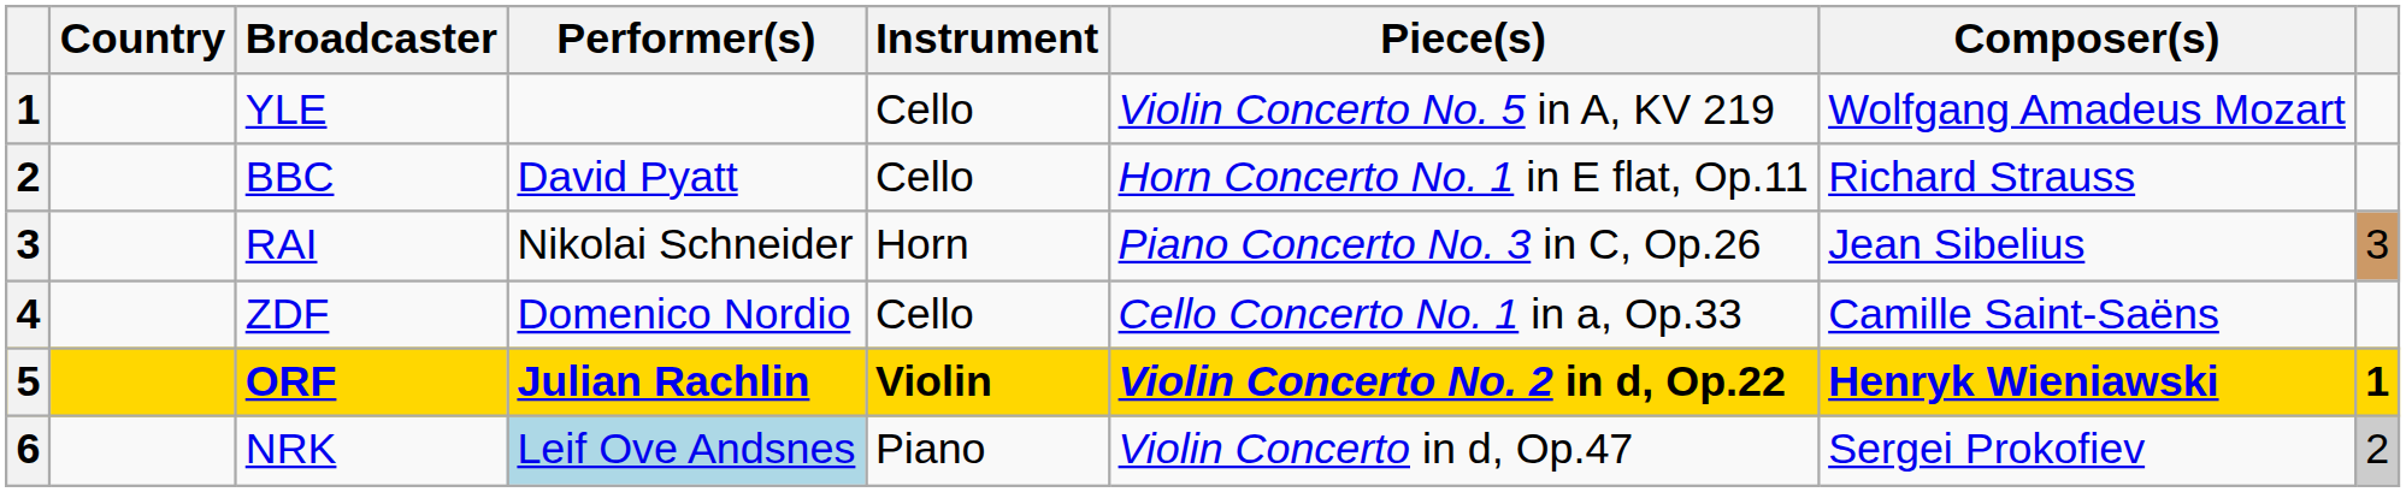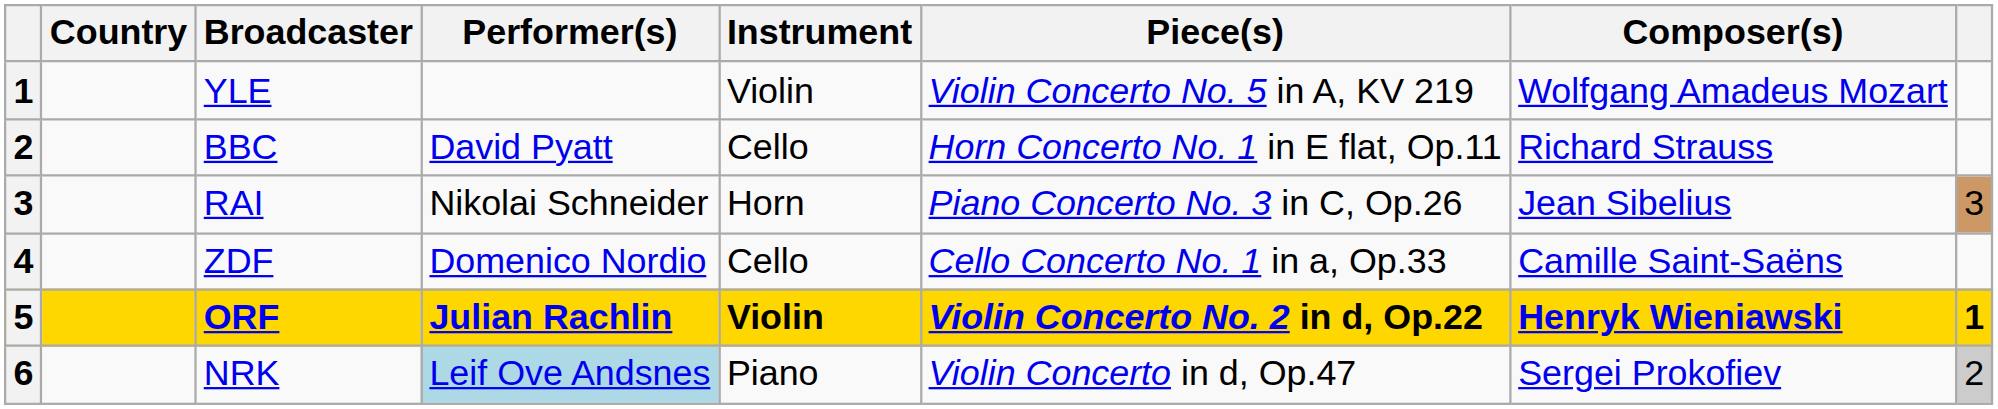YLE | Instrument: Cello -> Violin
